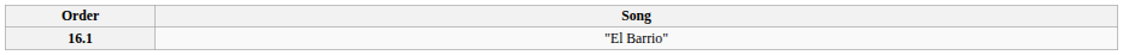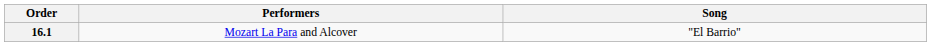+ column: Performers | Mozart La Para and Alcover
